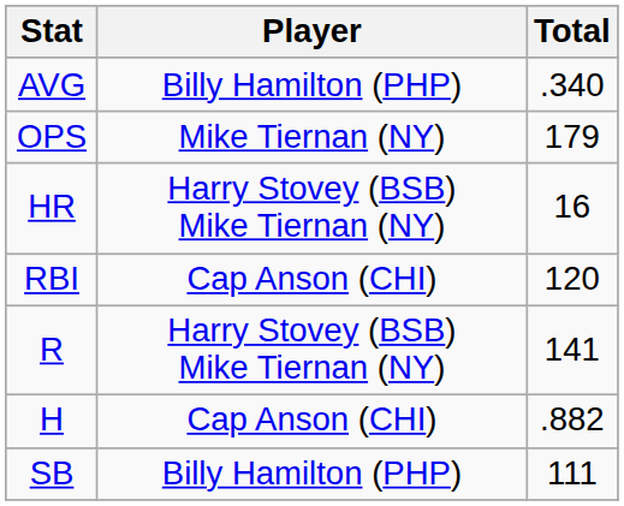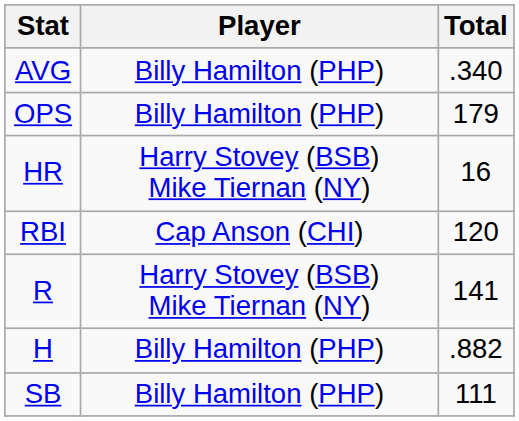OPS | Player: Mike Tiernan (NY) -> Billy Hamilton (PHP)
H | Player: Cap Anson (CHI) -> Billy Hamilton (PHP)
